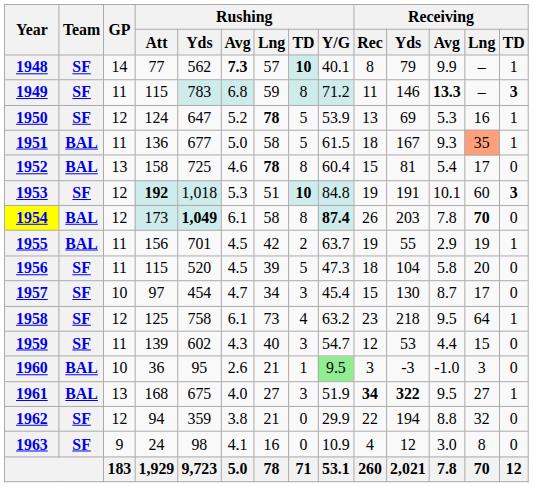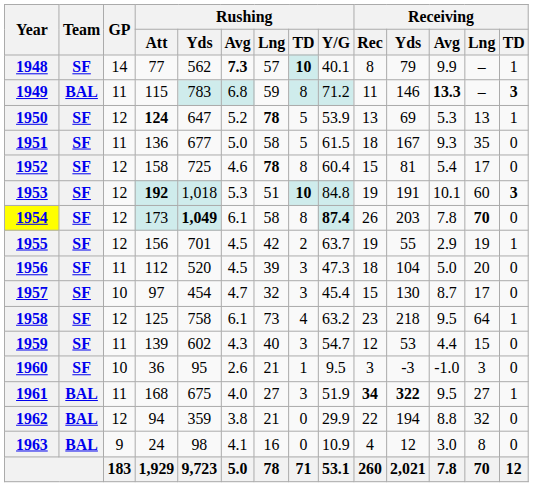1949 | Team: SF -> BAL
1950 | Rushing / Att: normal -> bold
1950 | Receiving / Lng: 16 -> 13
1951 | Team: BAL -> SF
1951 | Receiving / Lng: lightsalmon background -> no background
1951 | Receiving / TD: 1 -> 0
1952 | Team: BAL -> SF
1952 | GP: 13 -> 12
1954 | Team: BAL -> SF
1955 | Team: BAL -> SF
1955 | GP: 11 -> 12
1956 | Rushing / Att: 115 -> 112
1956 | Rushing / TD: 5 -> 3
1956 | Receiving / Avg: 5.8 -> 5.0
1957 | Rushing / Lng: 34 -> 32
1960 | Team: BAL -> SF
1960 | Rushing / Y/G: lightgreen background -> no background
1961 | GP: 13 -> 11
1962 | Team: SF -> BAL
1963 | Team: SF -> BAL
